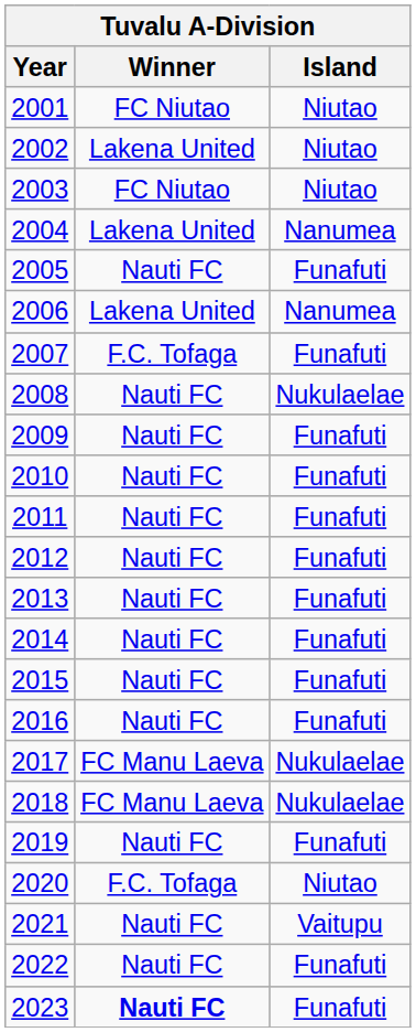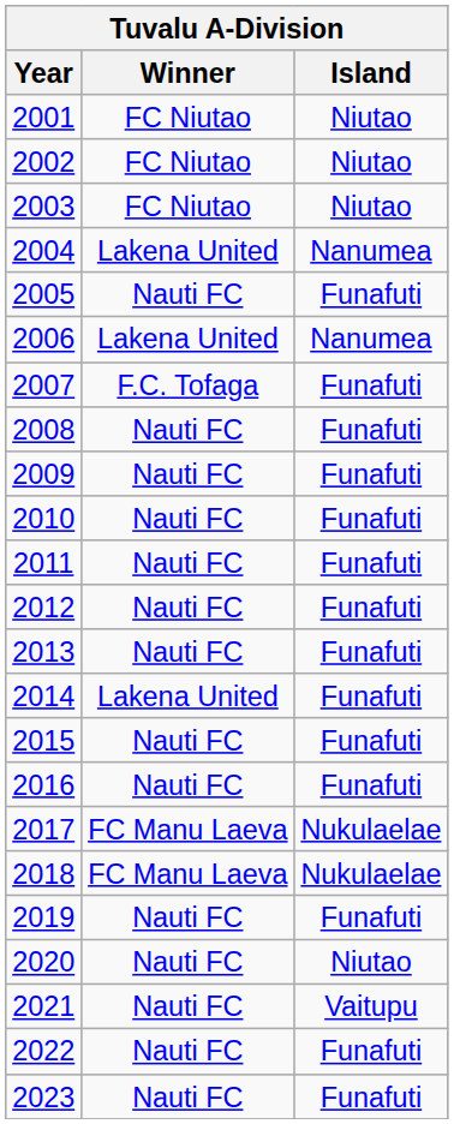2002 | Winner: Lakena United -> FC Niutao
2008 | Island: Nukulaelae -> Funafuti
2014 | Winner: Nauti FC -> Lakena United
2020 | Winner: F.C. Tofaga -> Nauti FC
2023 | Winner: bold -> normal
